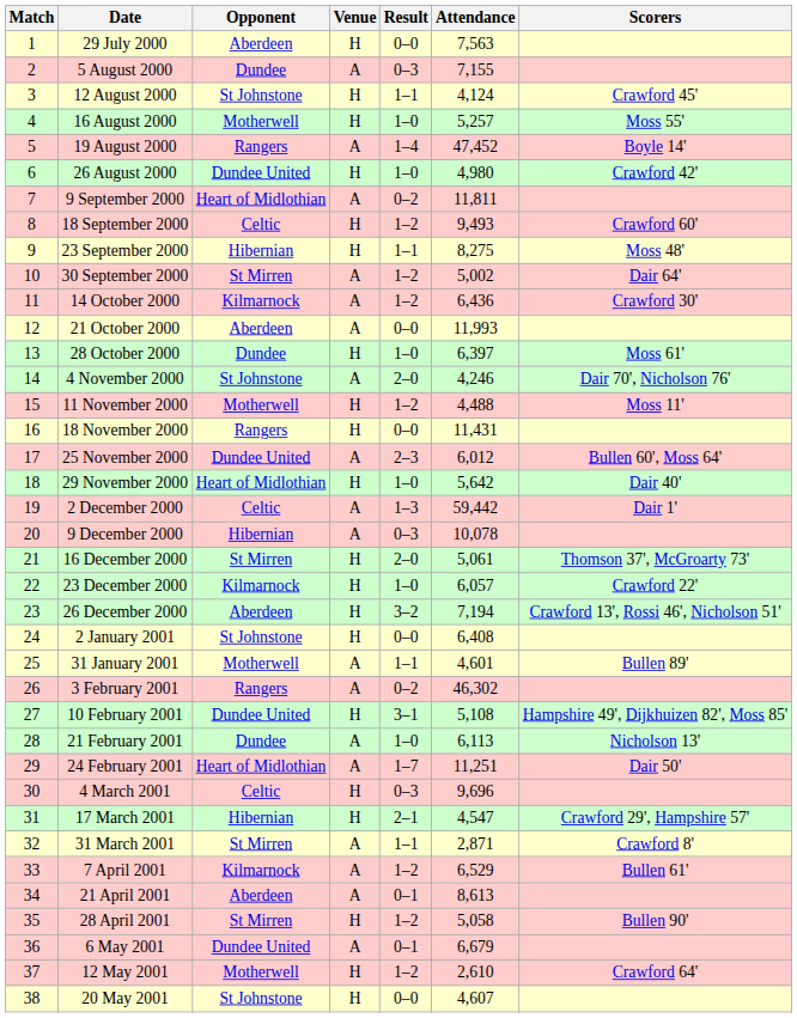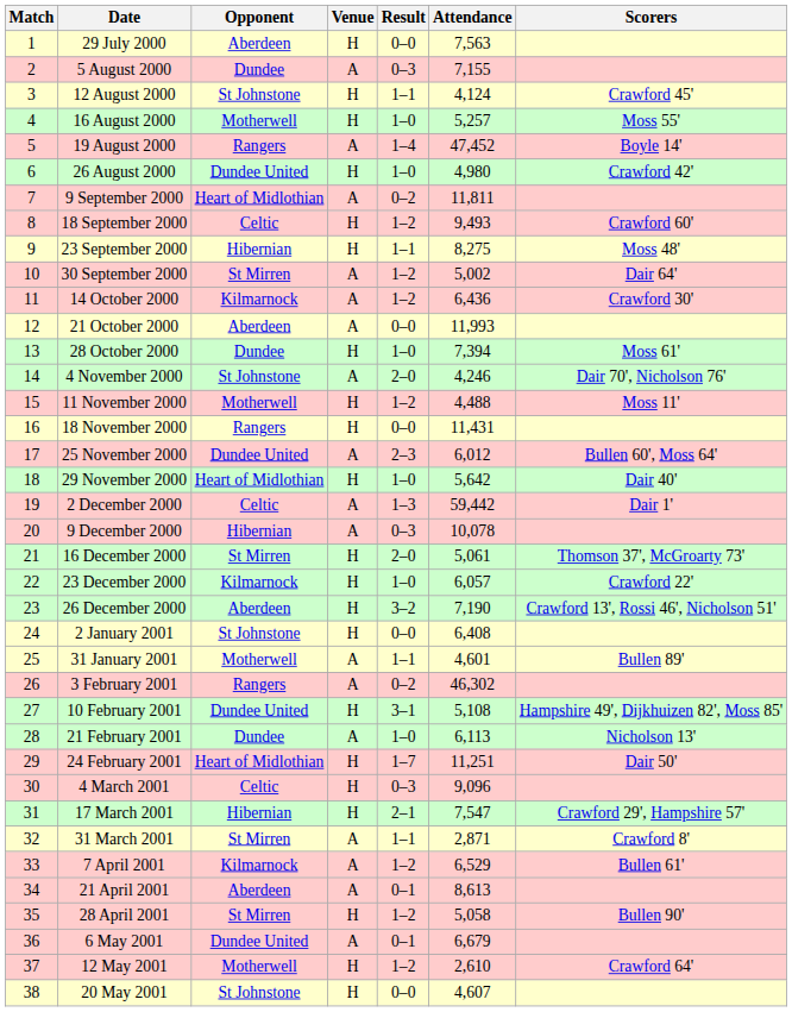28 October 2000 | Attendance: 6,397 -> 7,394
26 December 2000 | Attendance: 7,194 -> 7,190
24 February 2001 | Venue: A -> H
4 March 2001 | Attendance: 9,696 -> 9,096
17 March 2001 | Attendance: 4,547 -> 7,547
